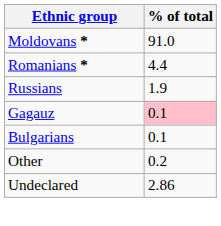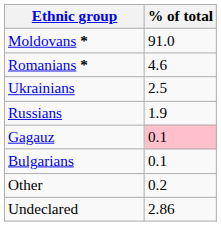Romanians * | % of total: 4.4 -> 4.6
+ row: Ukrainians | 2.5
